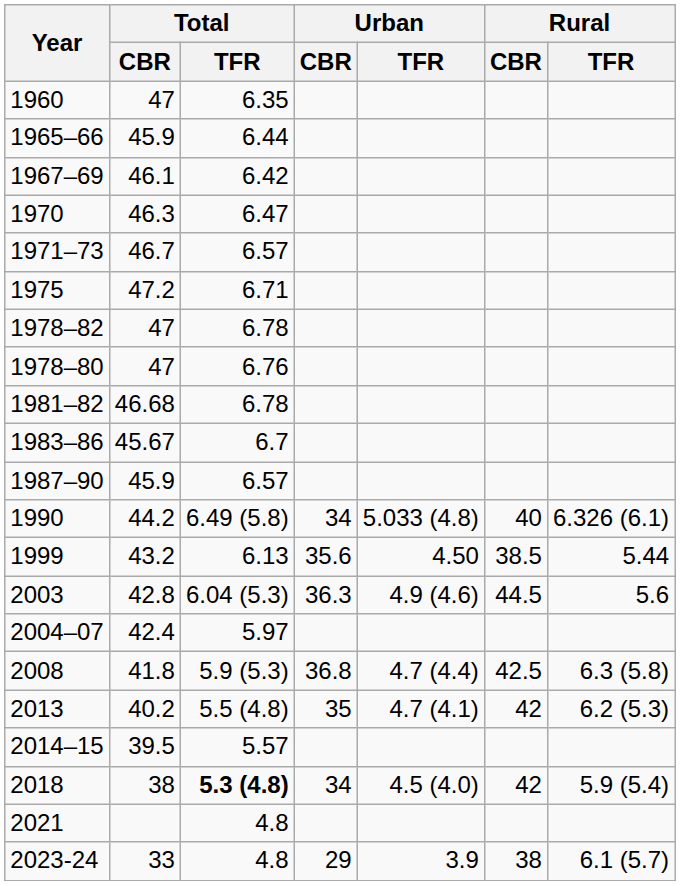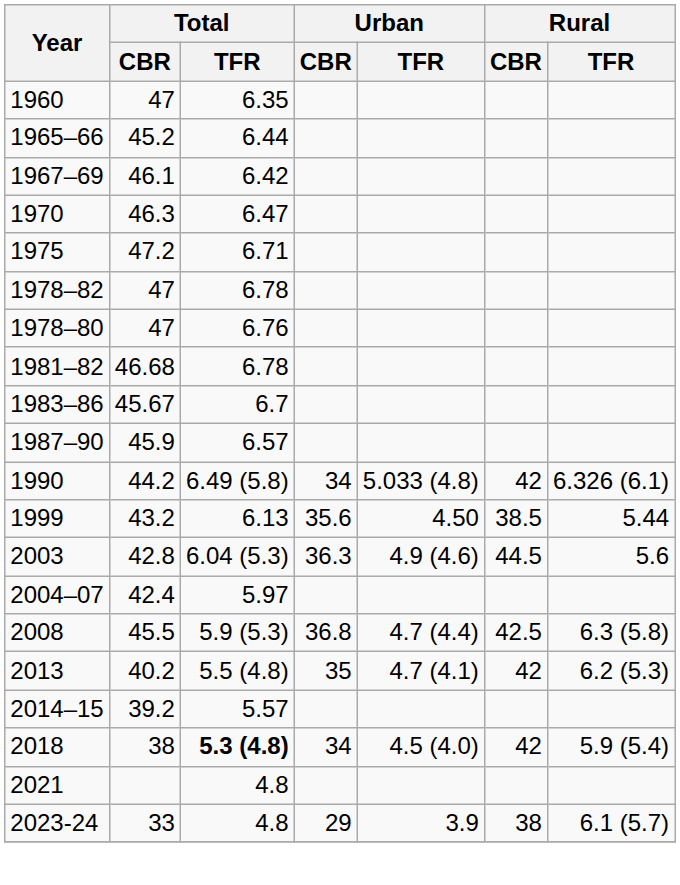1965–66 | Total / CBR: 45.9 -> 45.2
- row: 1971–73 | 46.7 | 6.57
1990 | Rural / CBR: 40 -> 42
2008 | Total / CBR: 41.8 -> 45.5
2014–15 | Total / CBR: 39.5 -> 39.2
